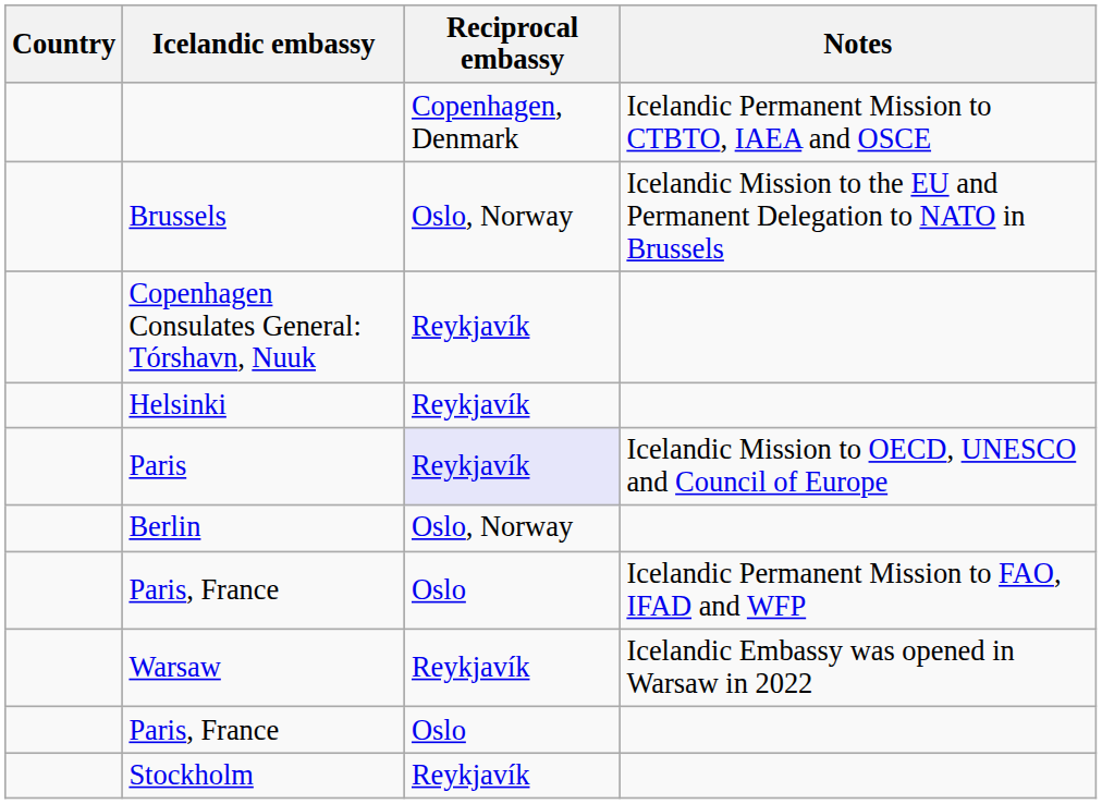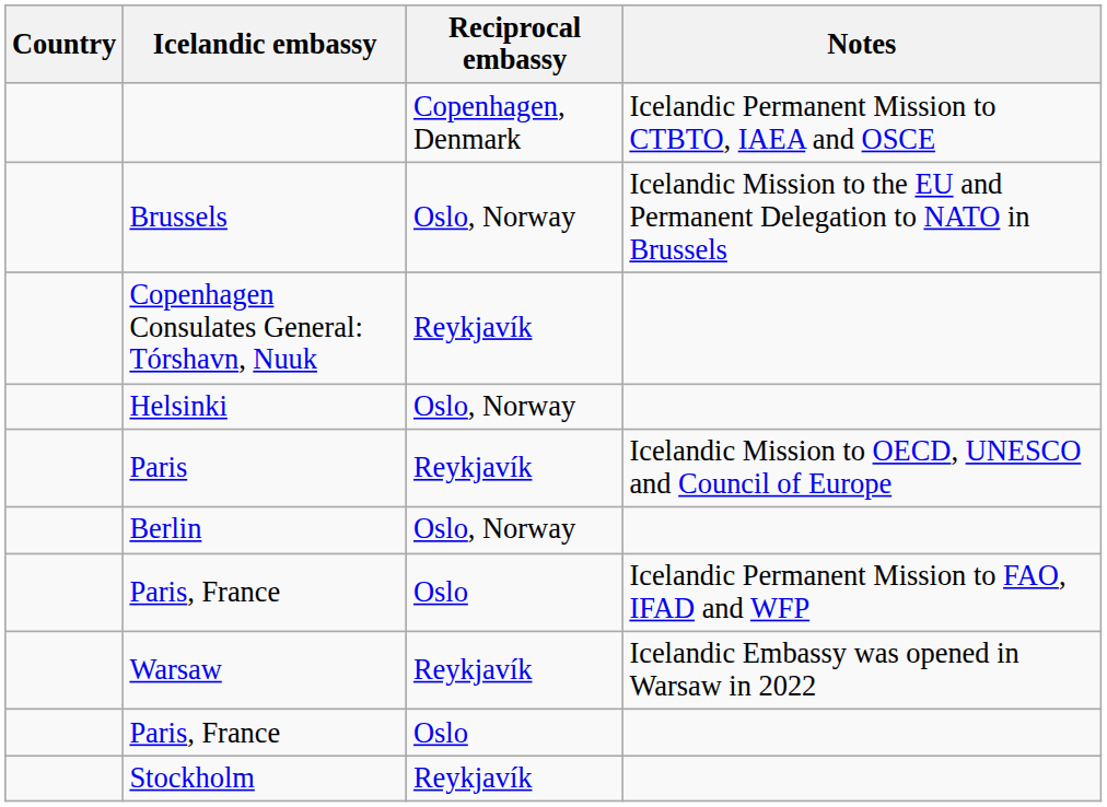Helsinki | Reciprocal embassy: Reykjavík -> Oslo, Norway
Paris | Reciprocal embassy: lavender background -> no background
